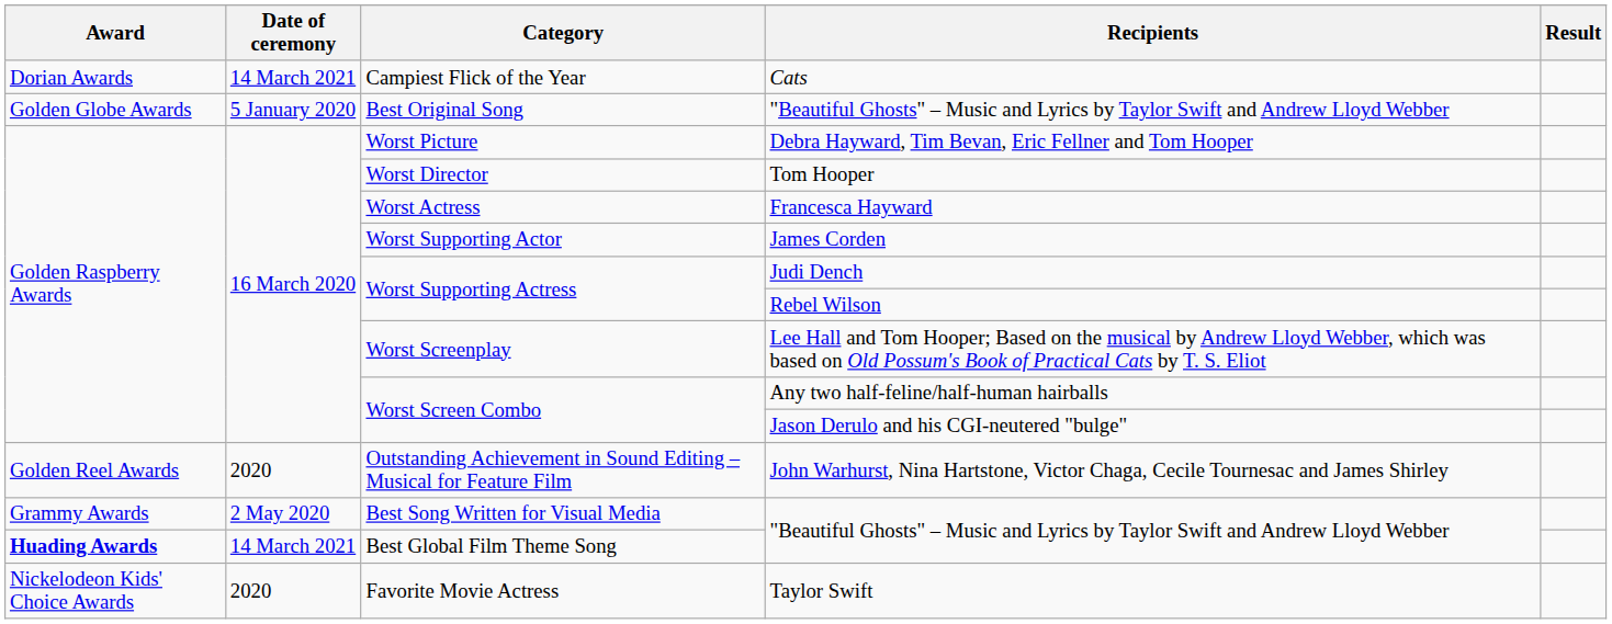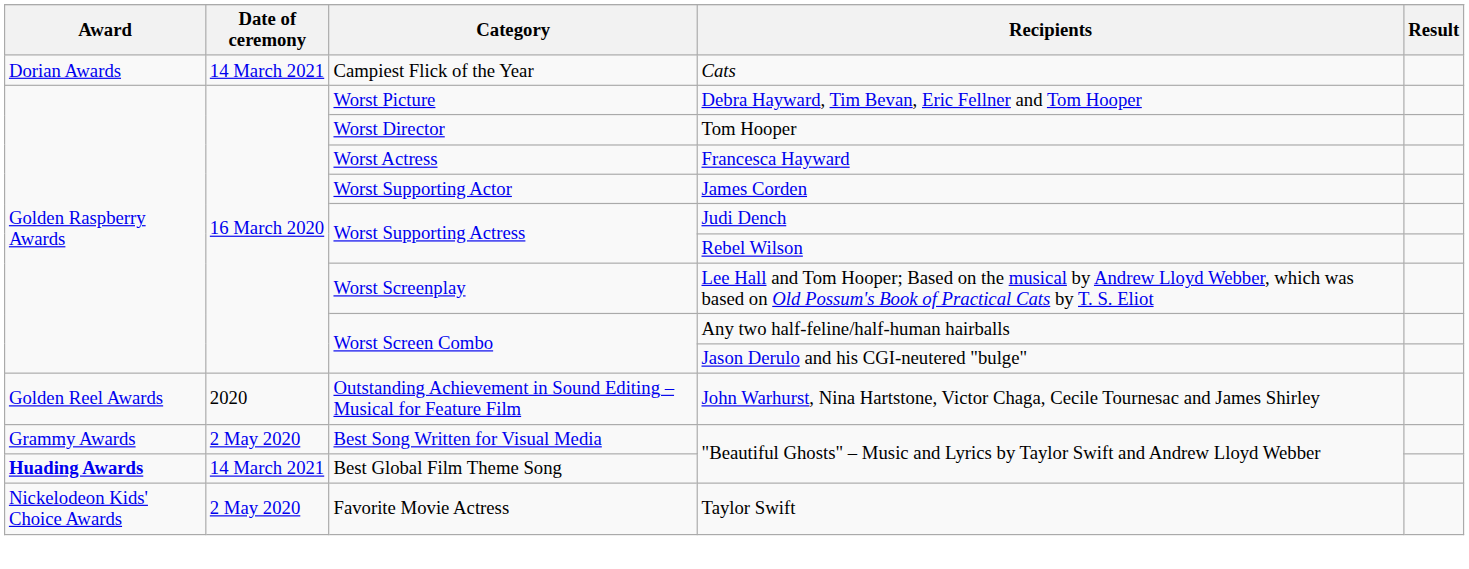- row: Golden Globe Awards | 5 January 2020 | Best Original Song | "Beautiful Ghosts" – Music and Lyrics by Taylor Swift and Andrew Lloyd Webber
Favorite Movie Actress | Date of ceremony: 2020 -> 2 May 2020
